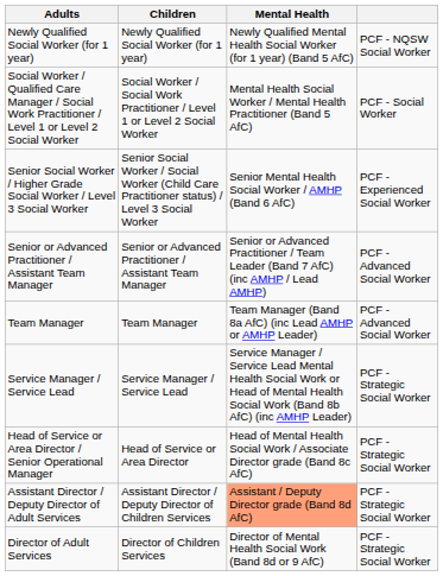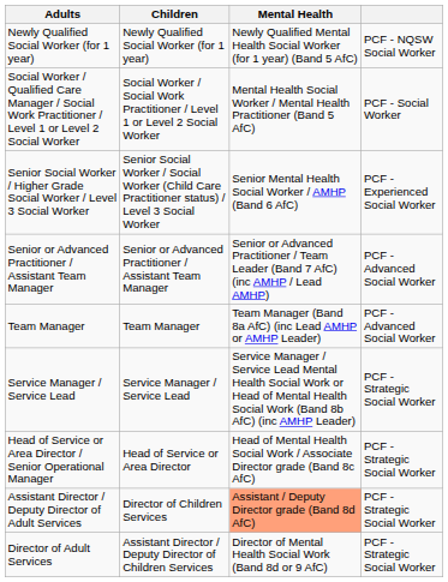Assistant Director / Deputy Director of Adult Services | Children: Assistant Director / Deputy Director of Children Services -> Director of Children Services
Director of Adult Services | Children: Director of Children Services -> Assistant Director / Deputy Director of Children Services
